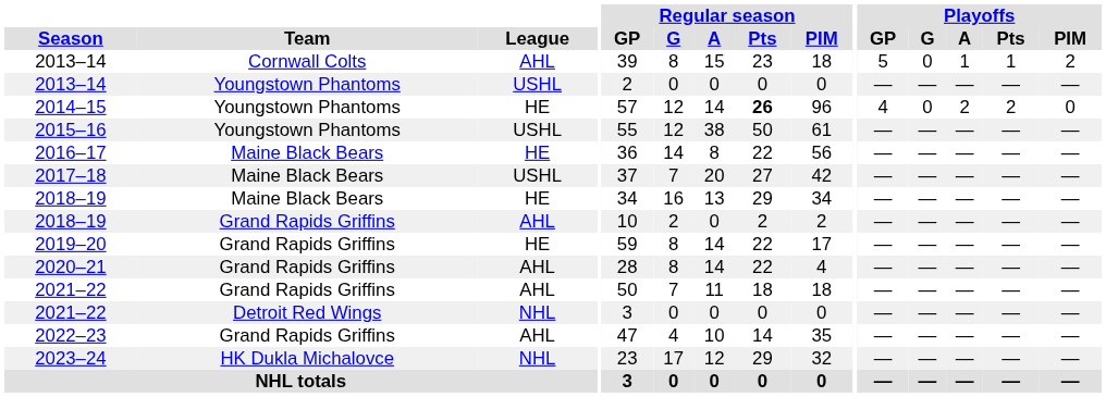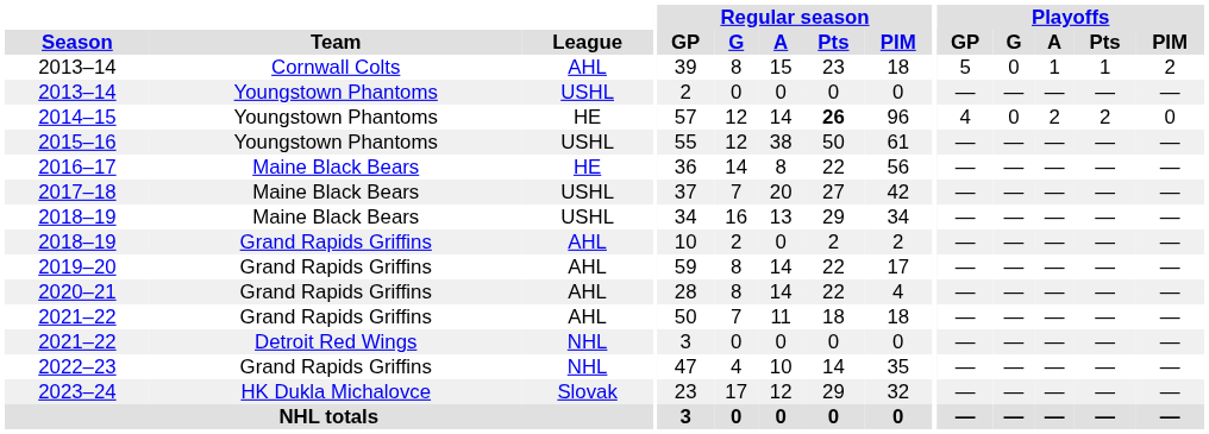2018–19 / Maine Black Bears | League: HE -> USHL
2019–20 | League: HE -> AHL
2022–23 | League: AHL -> NHL
2023–24 | League: NHL -> Slovak
